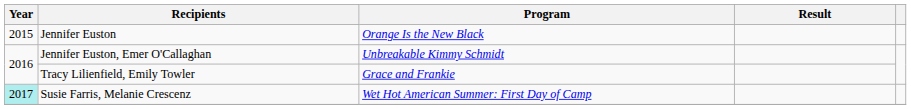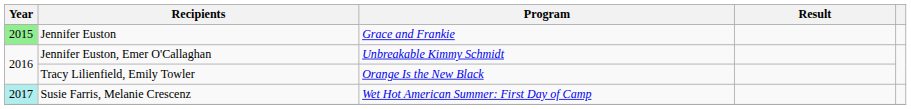Jennifer Euston | Year: no background -> lightgreen background
Jennifer Euston | Program: Orange Is the New Black -> Grace and Frankie
Tracy Lilienfield, Emily Towler | Program: Grace and Frankie -> Orange Is the New Black
